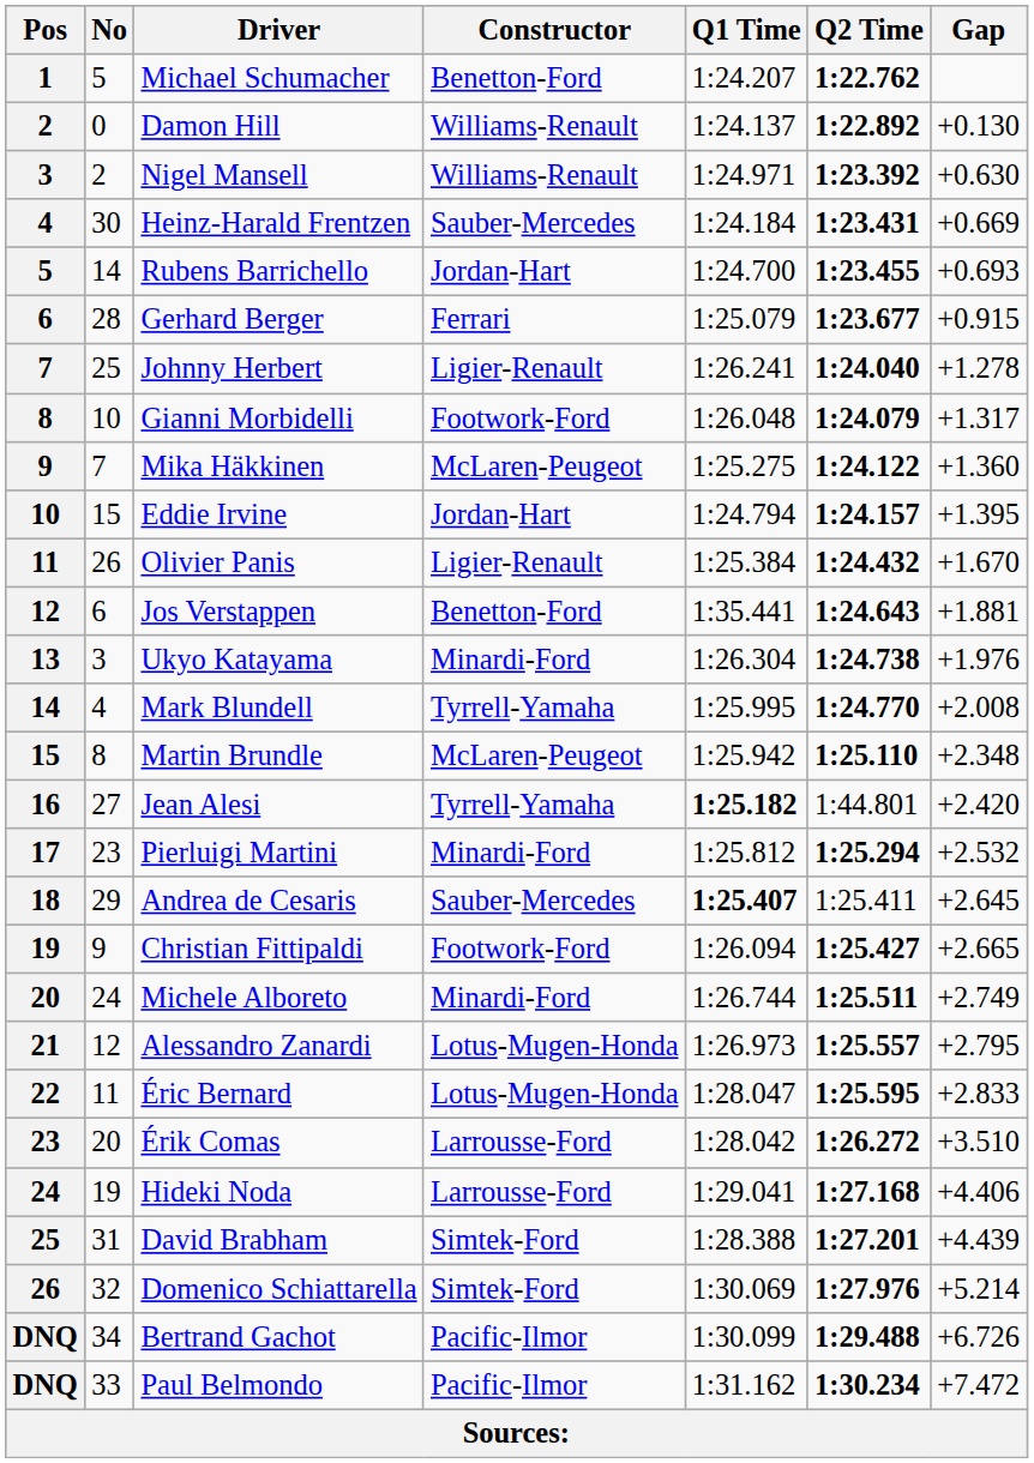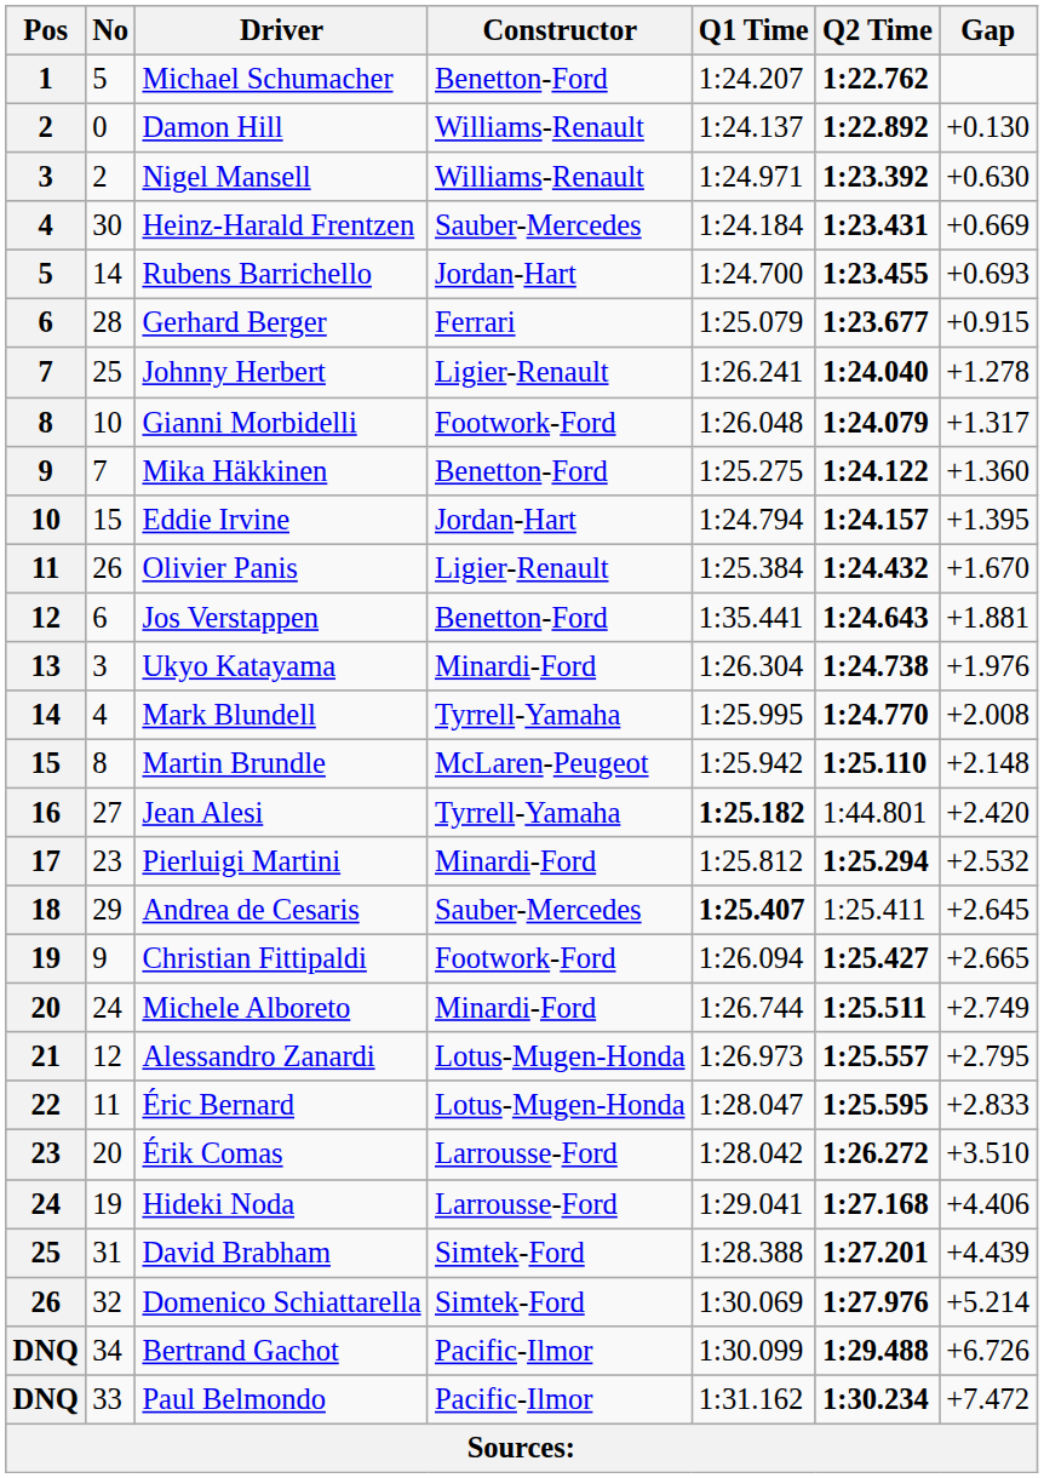Mika Häkkinen | Constructor: McLaren-Peugeot -> Benetton-Ford
Martin Brundle | Gap: +2.348 -> +2.148
